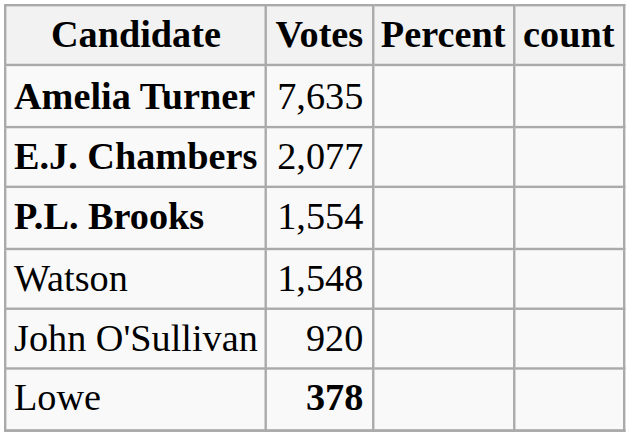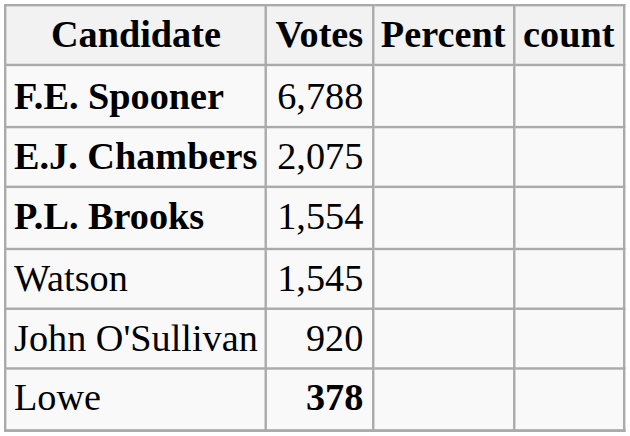- row: Amelia Turner | 7,635
+ row: F.E. Spooner | 6,788
E.J. Chambers | Votes: 2,077 -> 2,075
Watson | Votes: 1,548 -> 1,545
